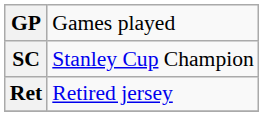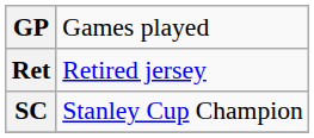rows swapped: Ret <-> SC
